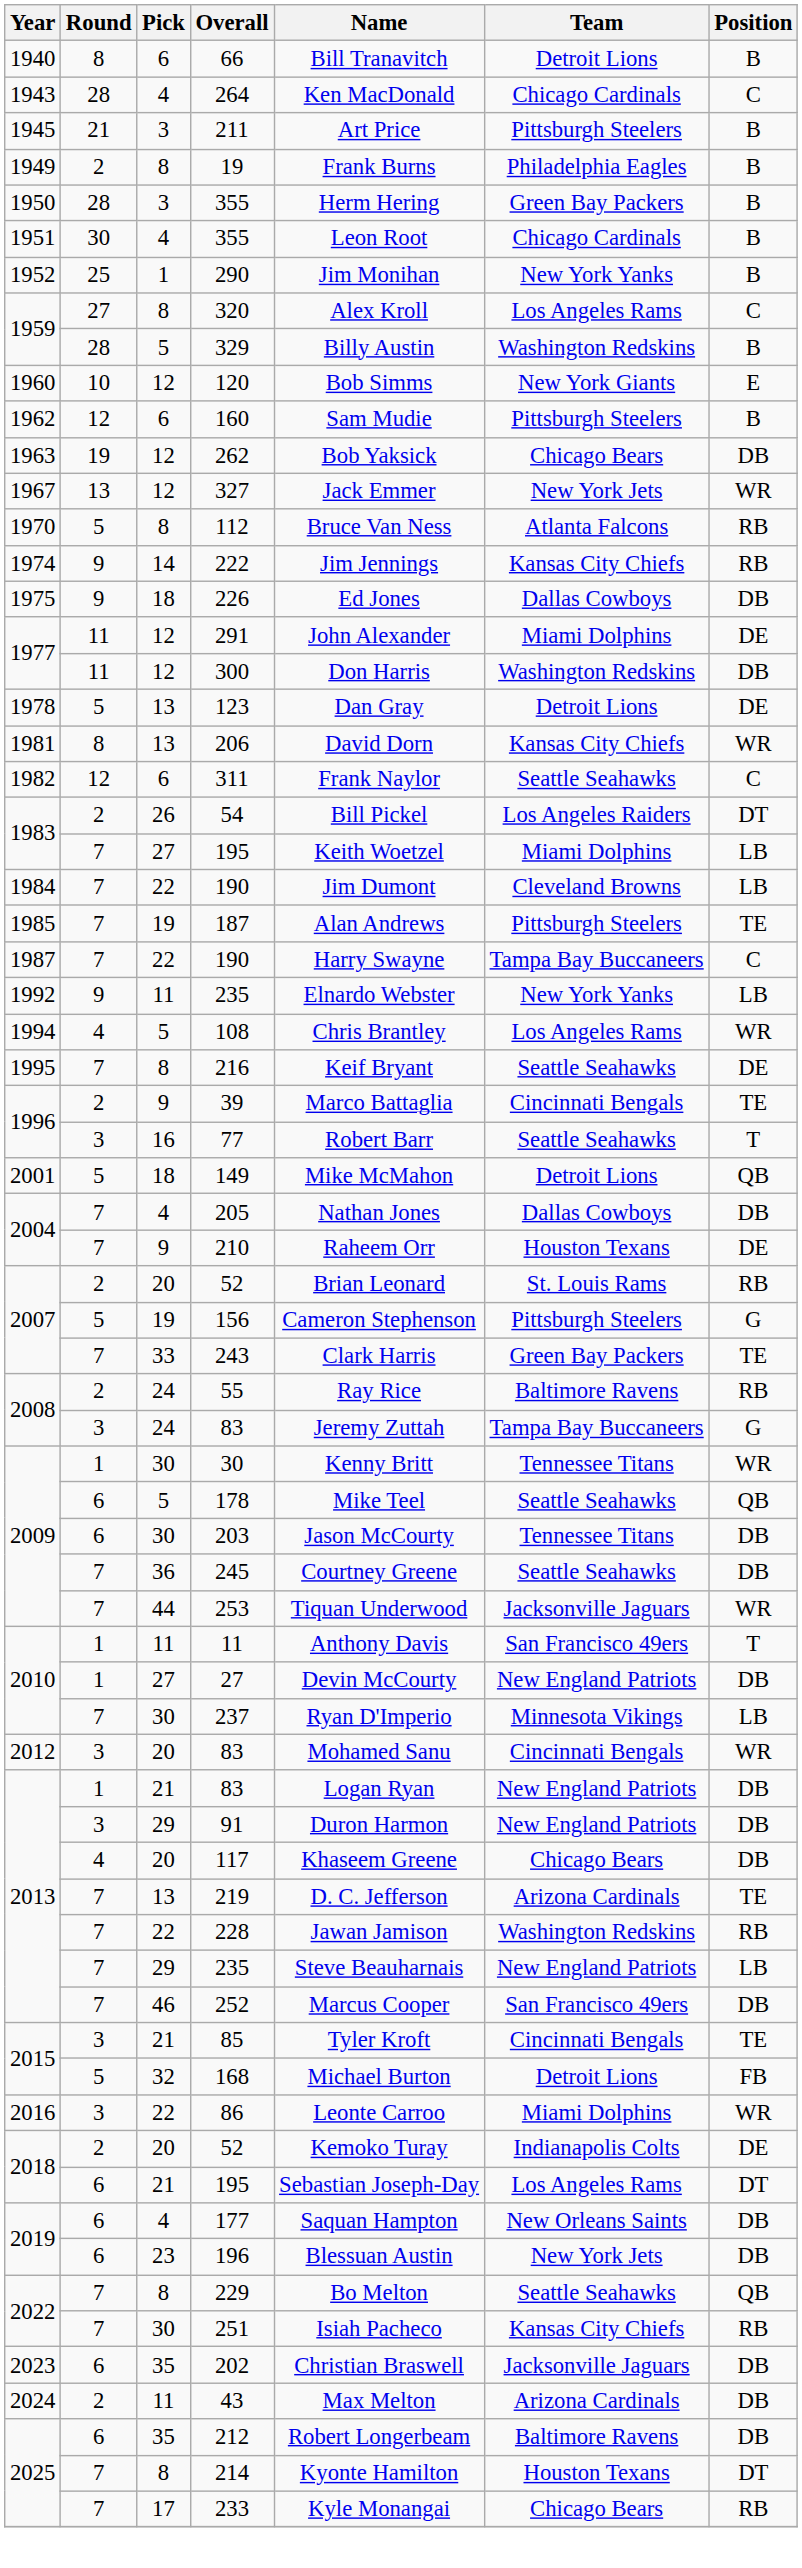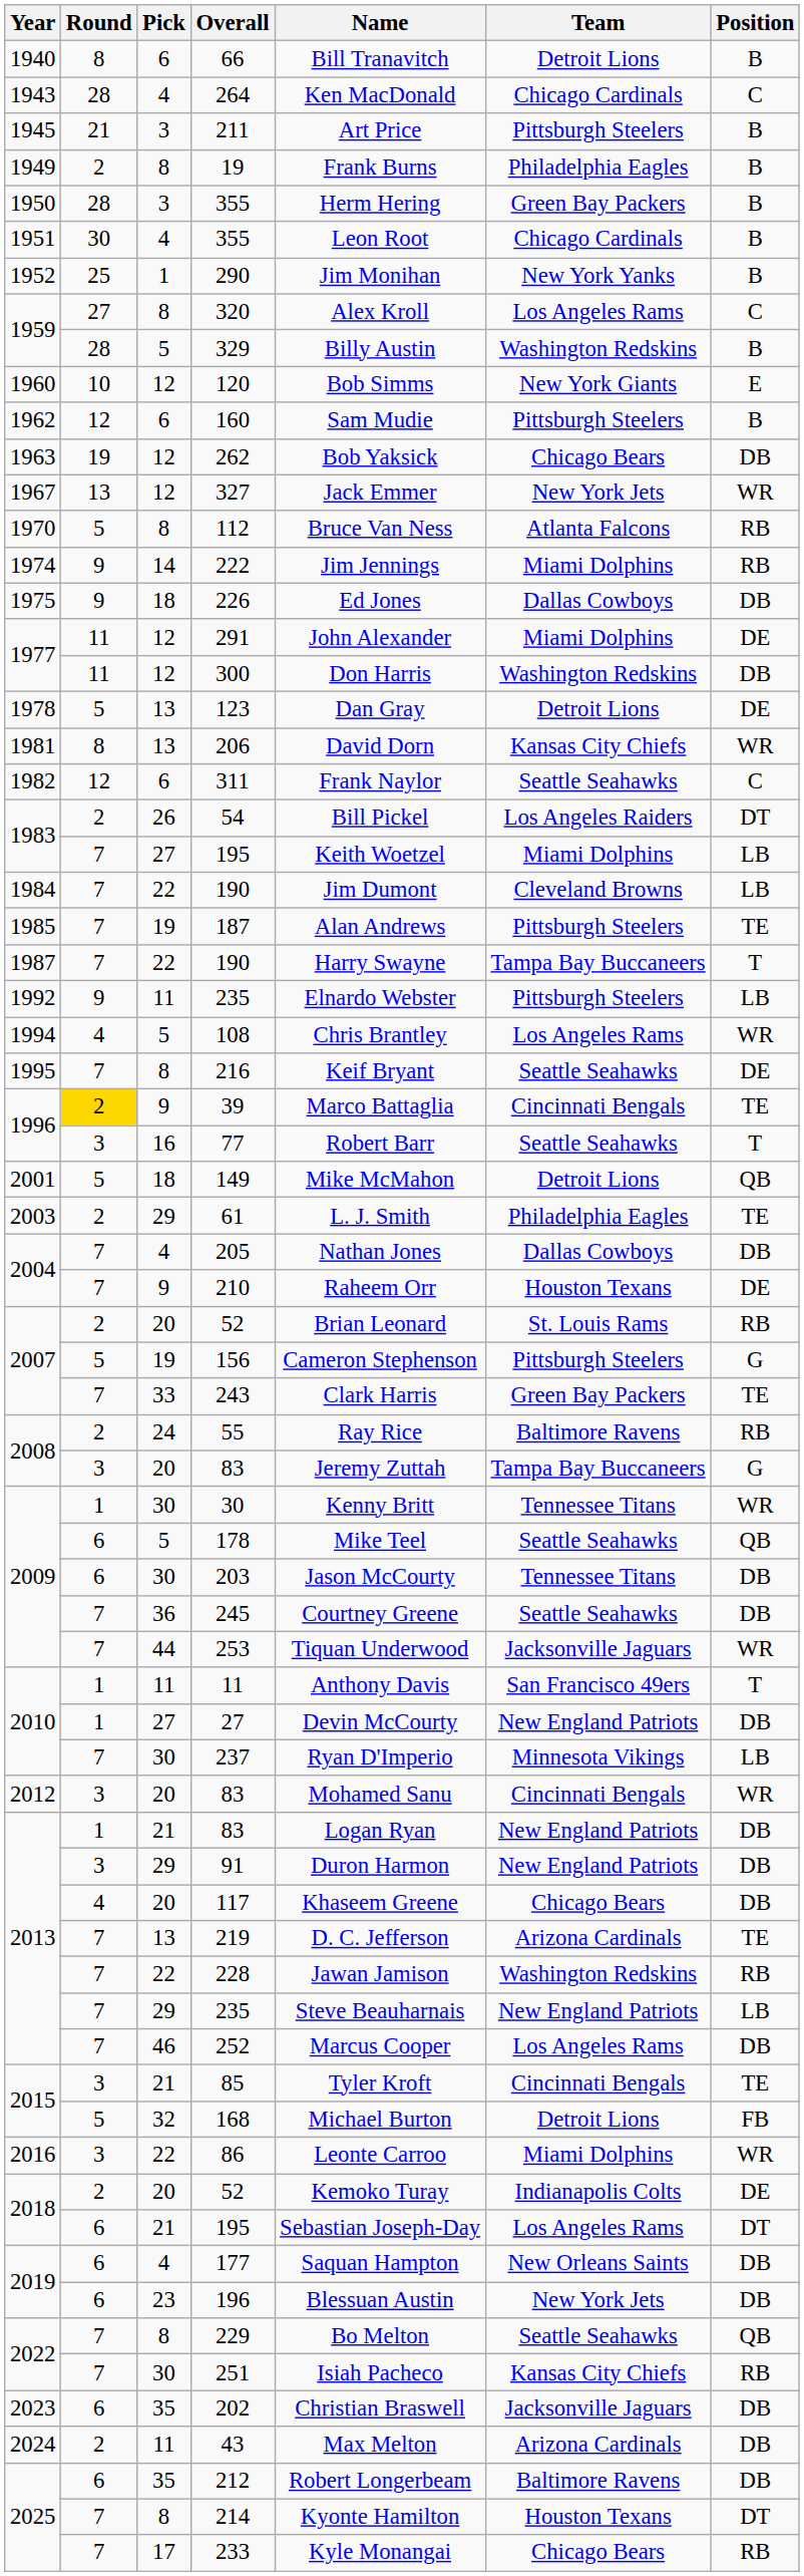222 | Team: Kansas City Chiefs -> Miami Dolphins
1987 / 190 | Position: C -> T
1992 / 235 | Team: New York Yanks -> Pittsburgh Steelers
39 | Round: no background -> gold background
+ row: 2003 | 2 | 29 | 61 | L. J. Smith | Philadelphia Eagles | TE
2008 / 83 | Pick: 24 -> 20
252 | Team: San Francisco 49ers -> Los Angeles Rams
